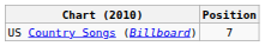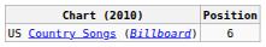US Country Songs (Billboard) | Position: 7 -> 6
